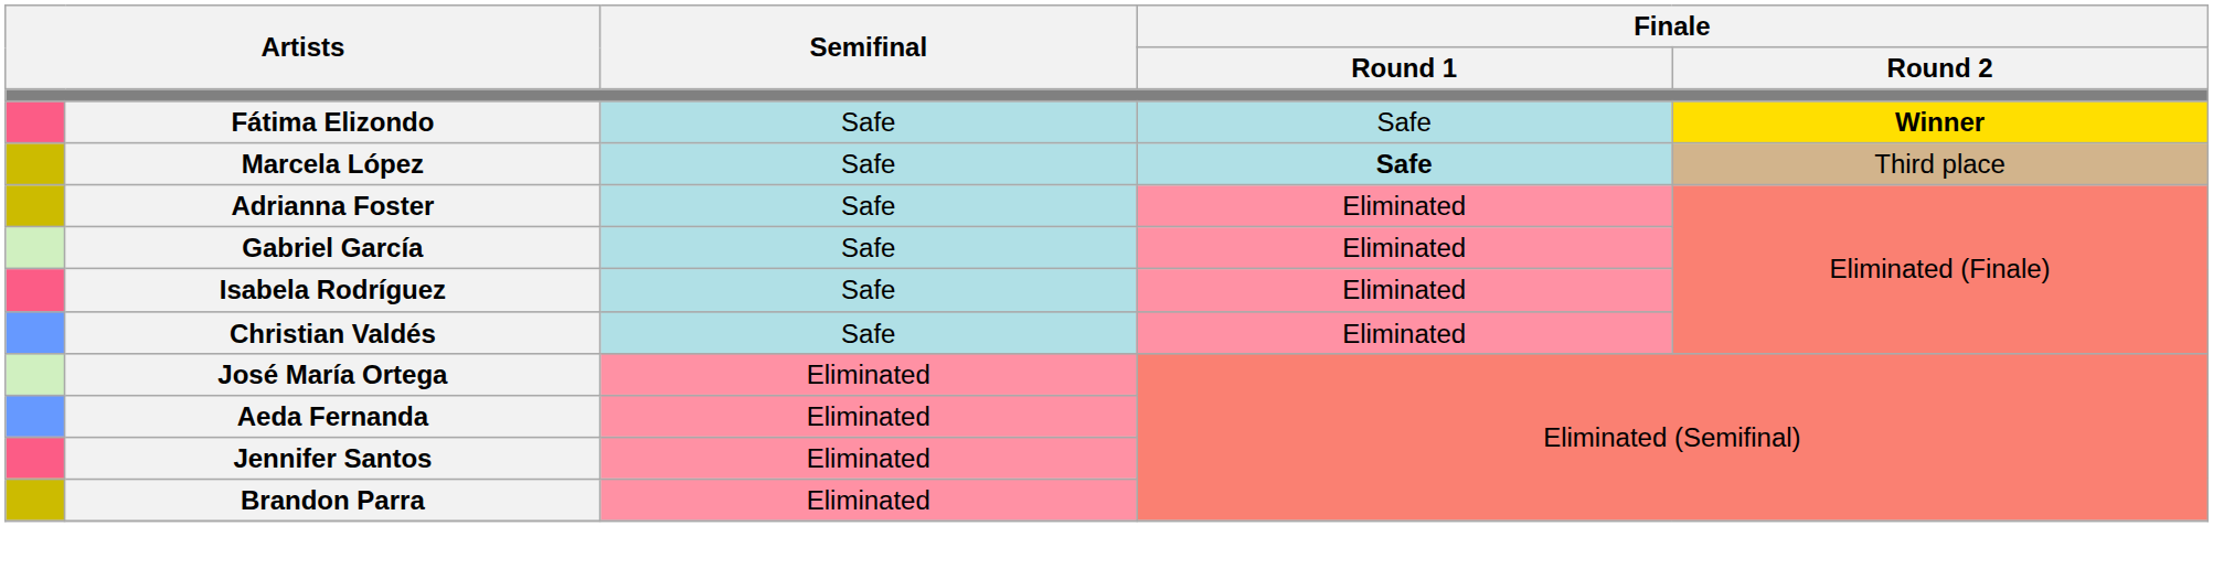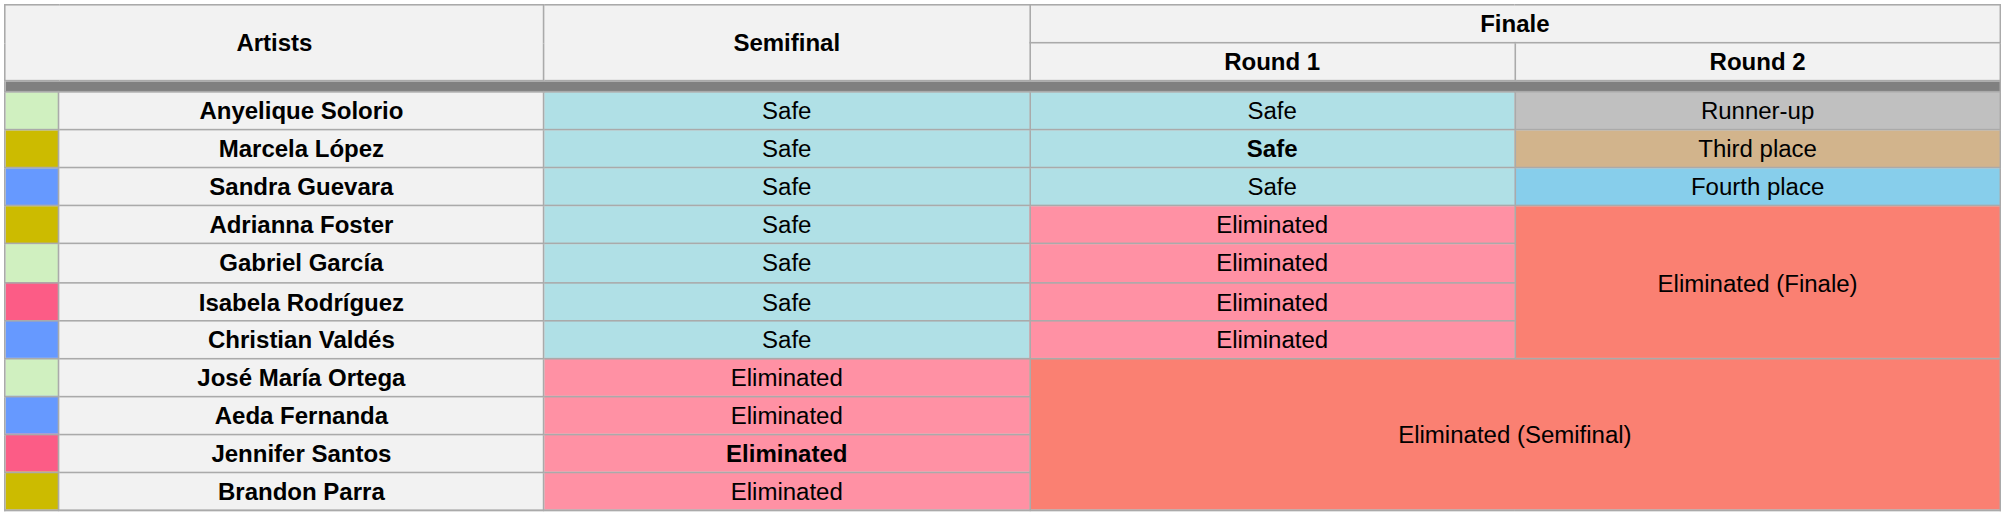- row: Fátima Elizondo | Safe | Safe | Winner
+ row: Anyelique Solorio | Safe | Safe | Runner-up
+ row: Sandra Guevara | Safe | Safe | Fourth place
Jennifer Santos | Semifinal: normal -> bold
